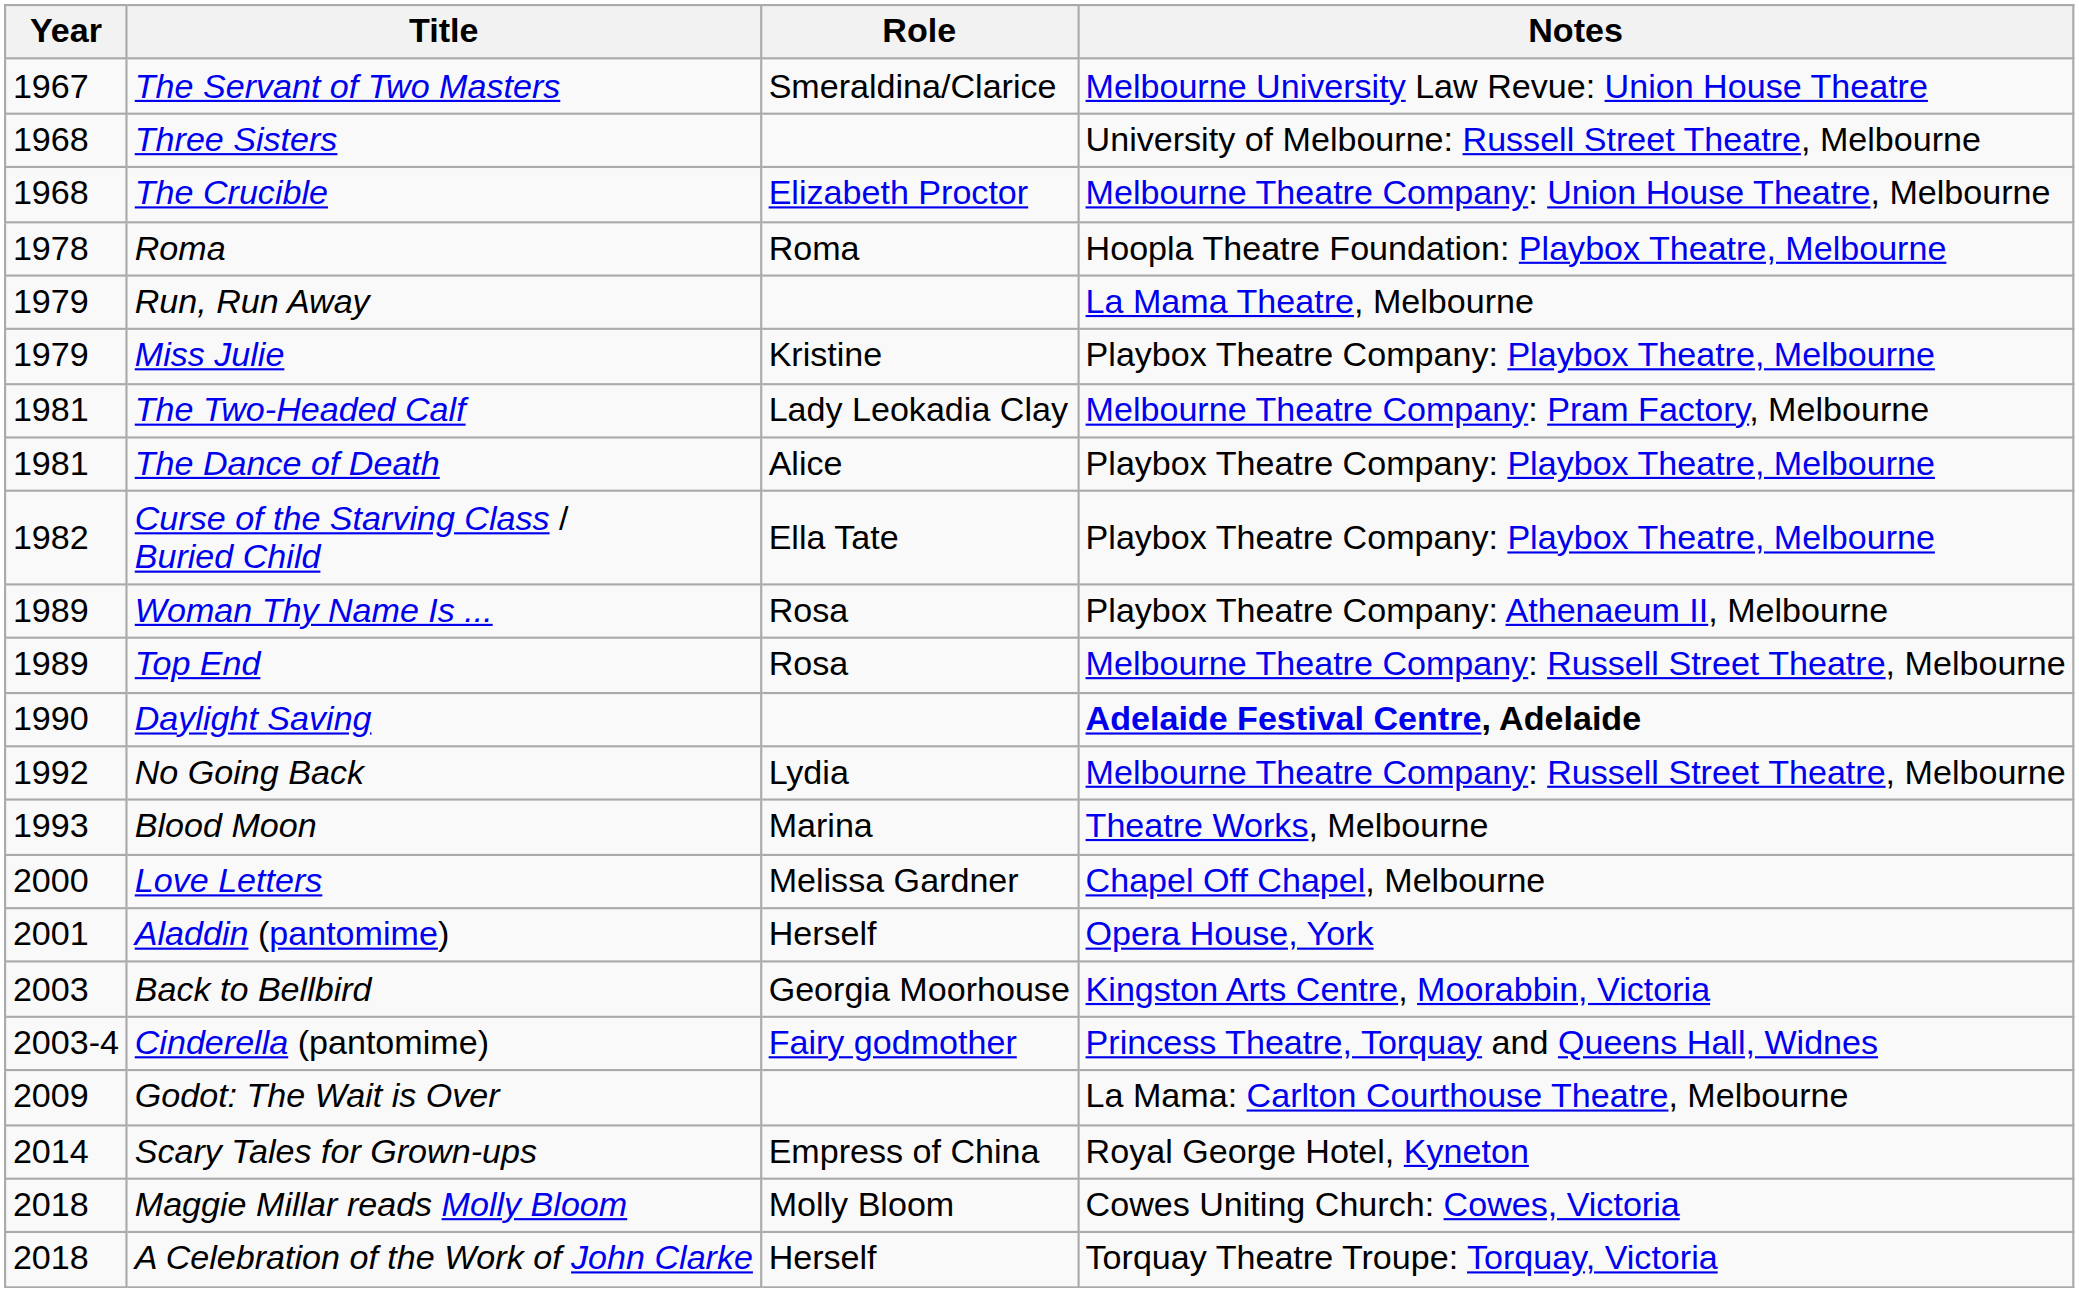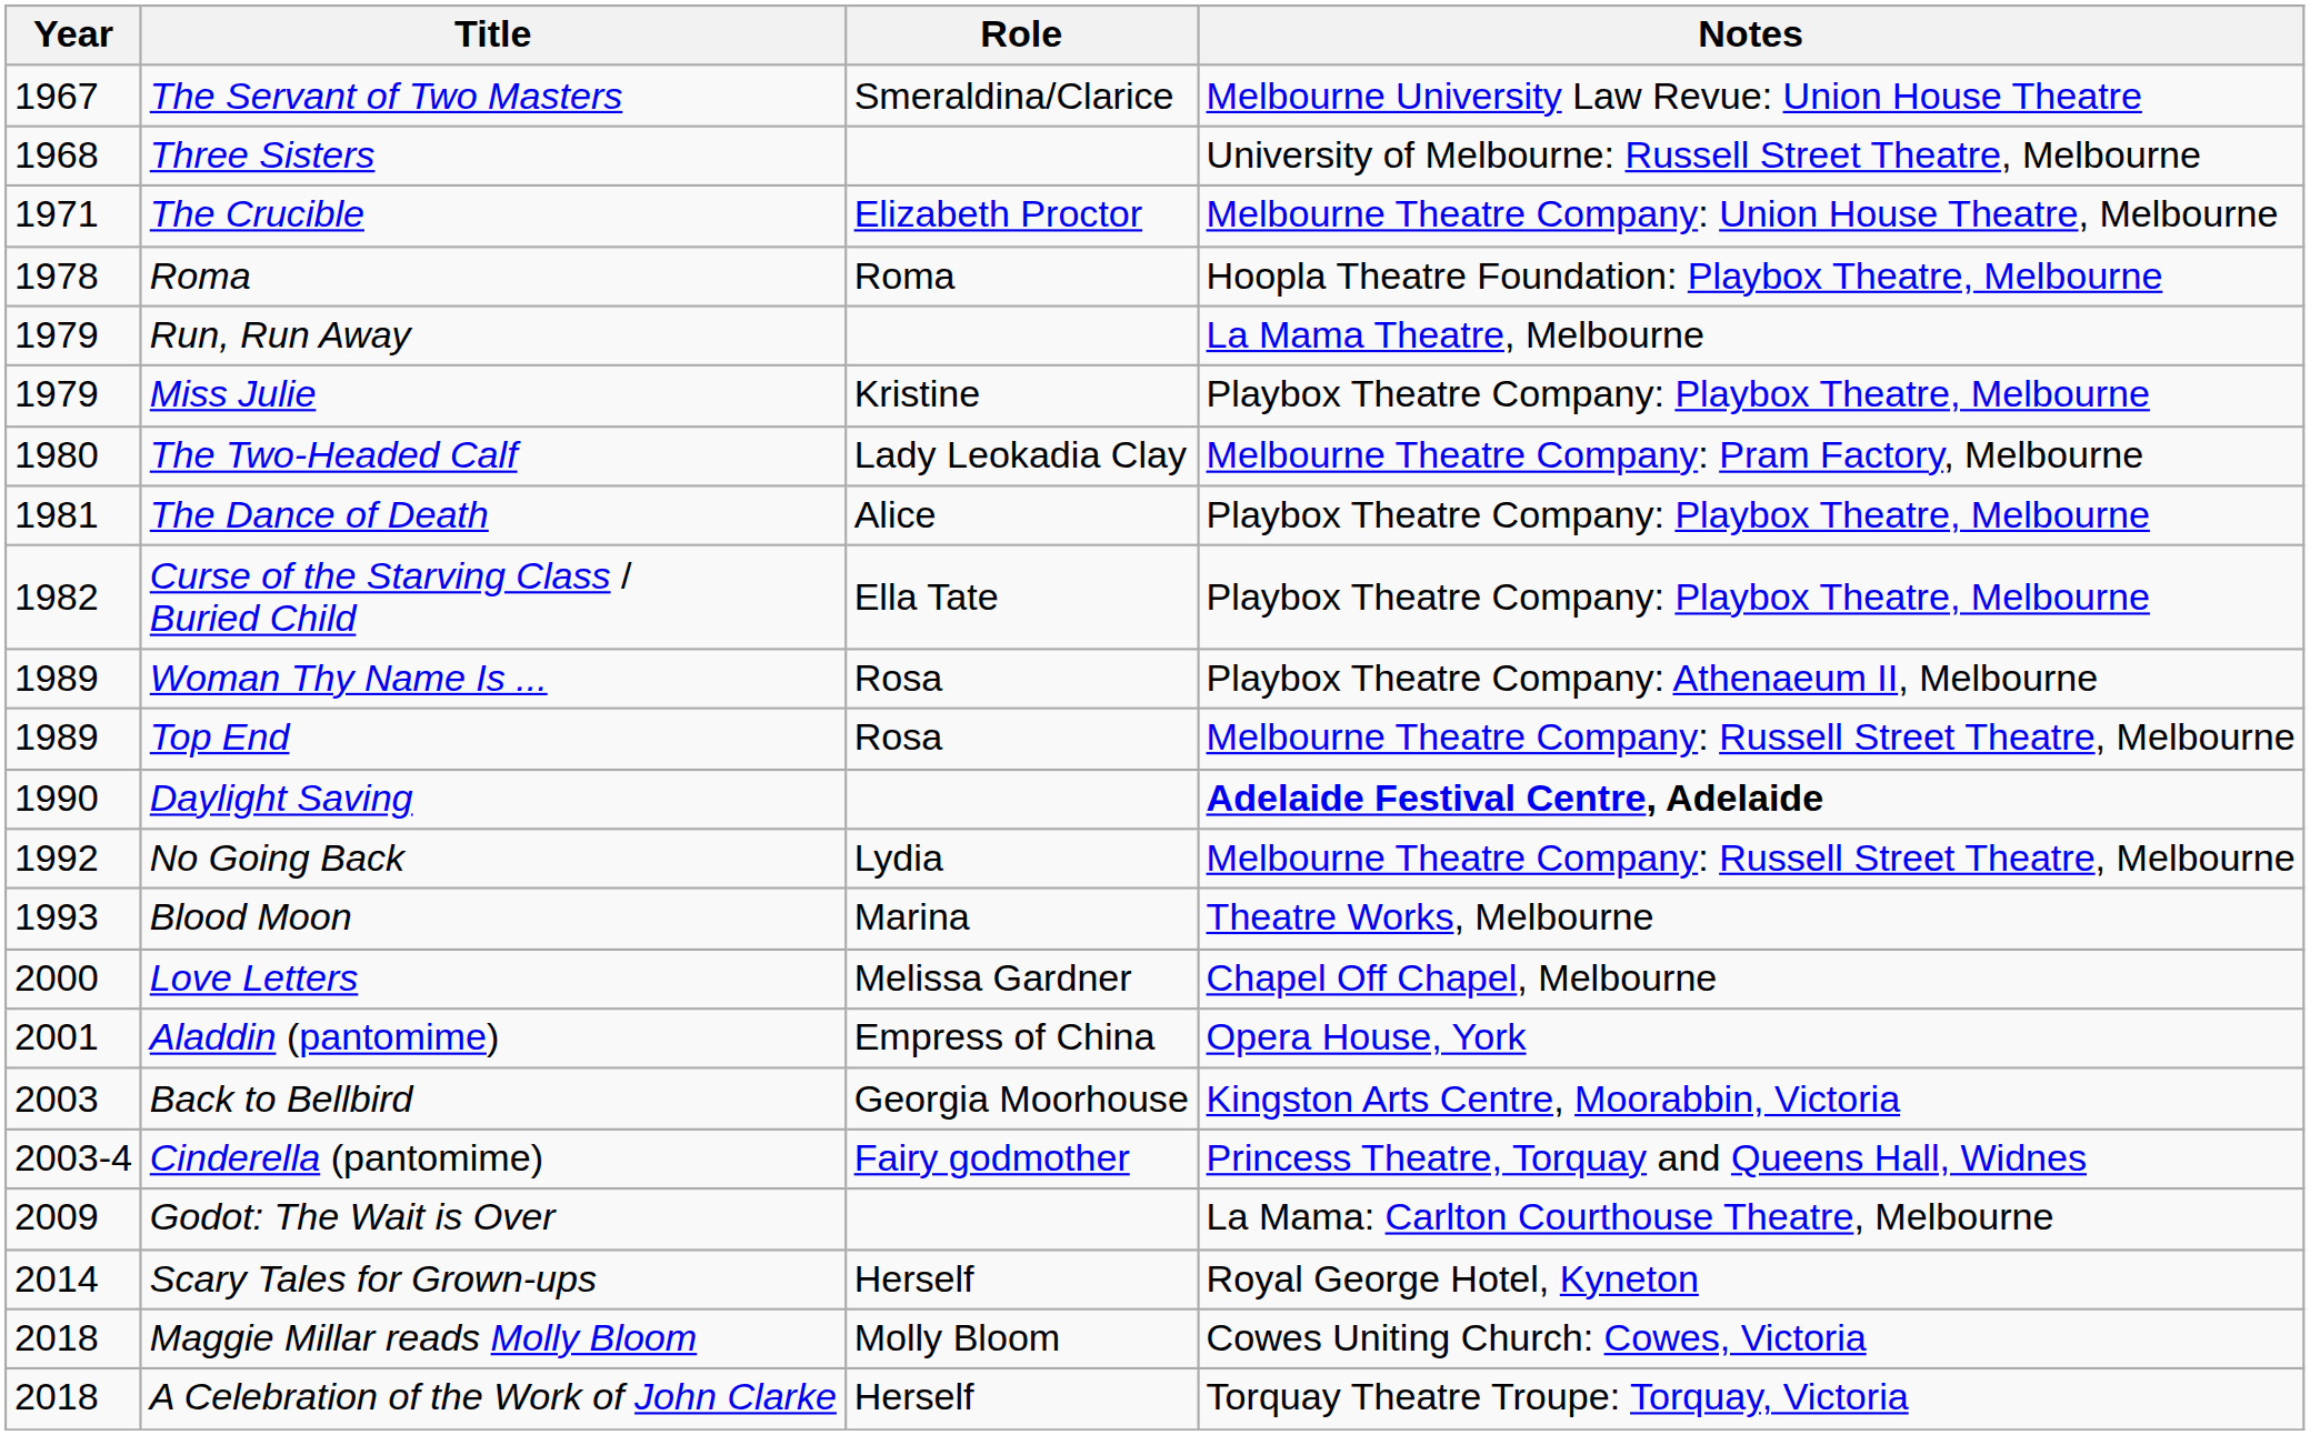The Crucible | Year: 1968 -> 1971
The Two-Headed Calf | Year: 1981 -> 1980
Aladdin (pantomime) | Role: Herself -> Empress of China
Scary Tales for Grown-ups | Role: Empress of China -> Herself
